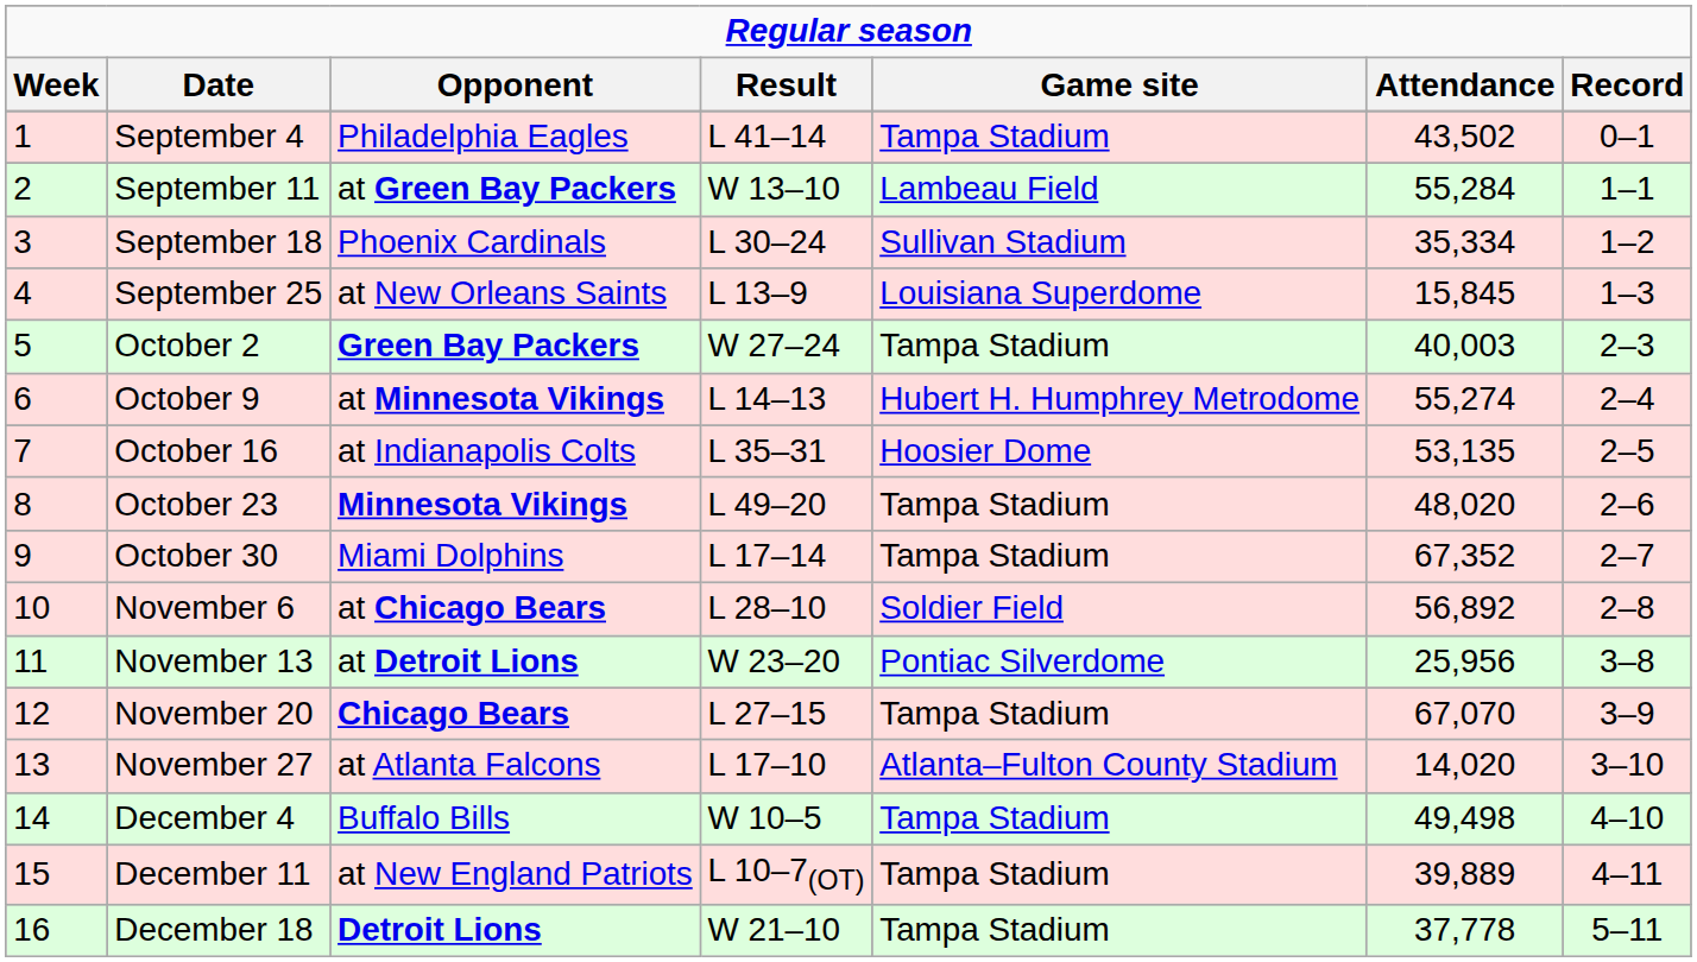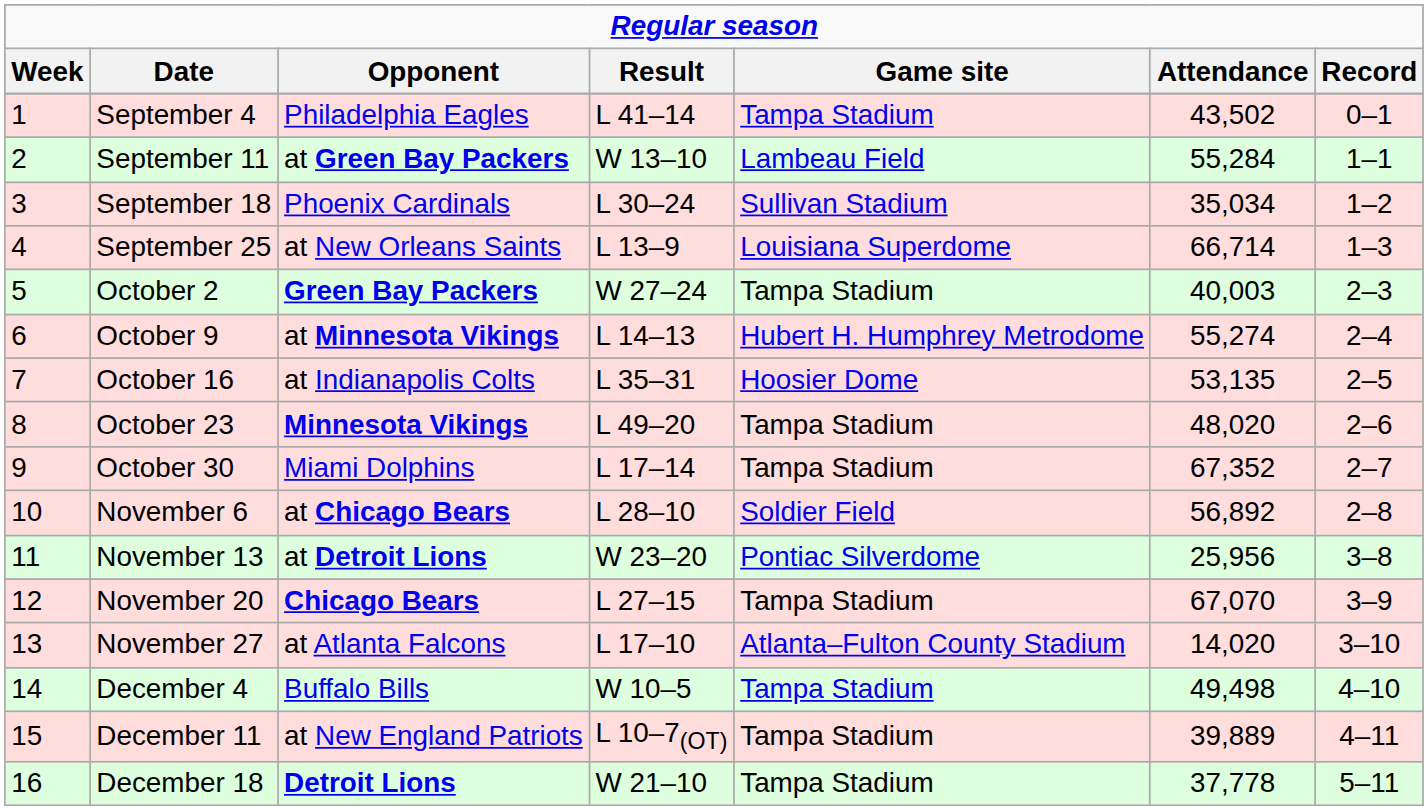September 18 | Attendance: 35,334 -> 35,034
September 25 | Attendance: 15,845 -> 66,714
